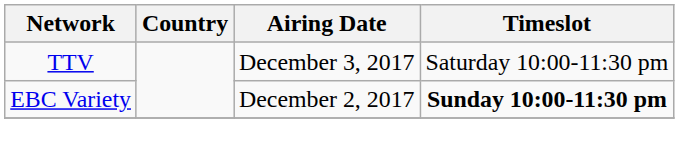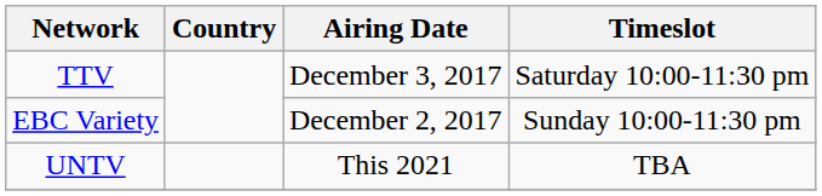EBC Variety | Timeslot: bold -> normal
+ row: UNTV | This 2021 | TBA
